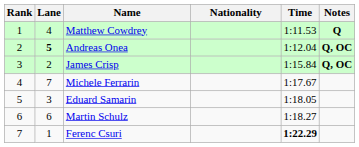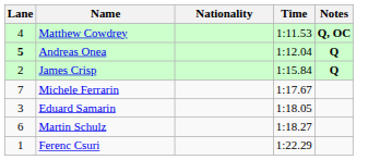- column: Rank | 1 | 2 | 3 | 4 | 5 | 6 | 7
Matthew Cowdrey | Notes: Q -> Q, OC
Andreas Onea | Notes: Q, OC -> Q
James Crisp | Notes: Q, OC -> Q
Ferenc Csuri | Time: bold -> normal
